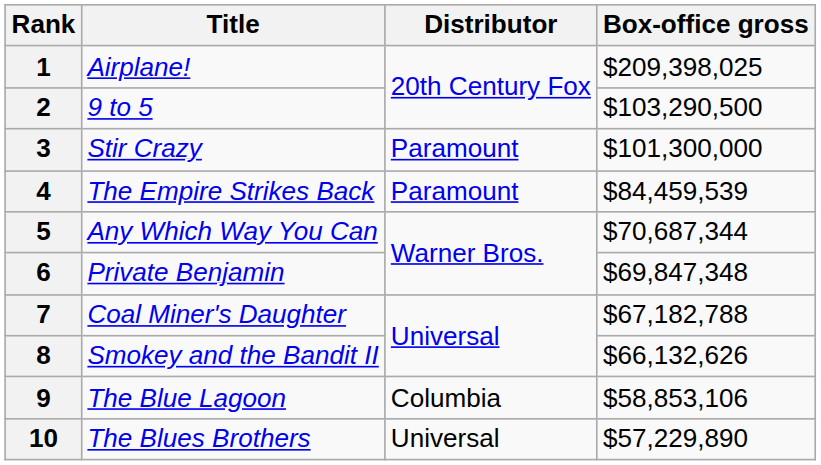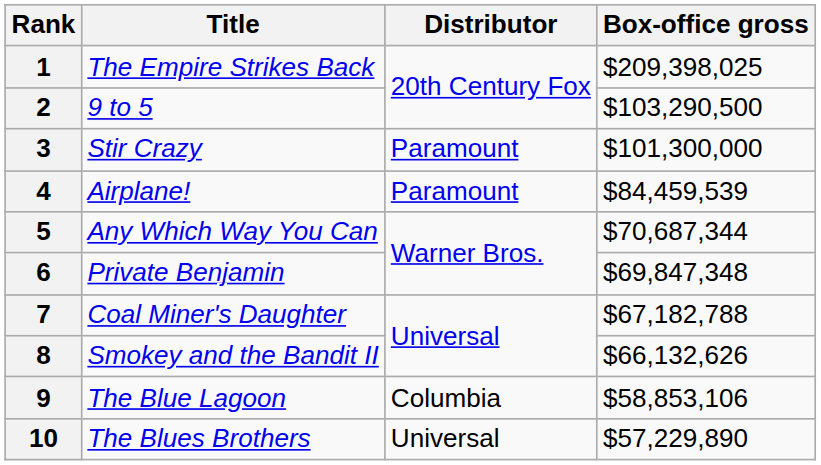1 | Title: Airplane! -> The Empire Strikes Back
4 | Title: The Empire Strikes Back -> Airplane!
